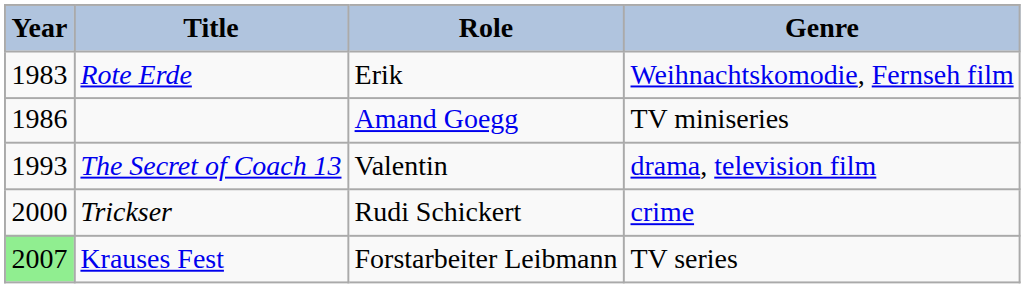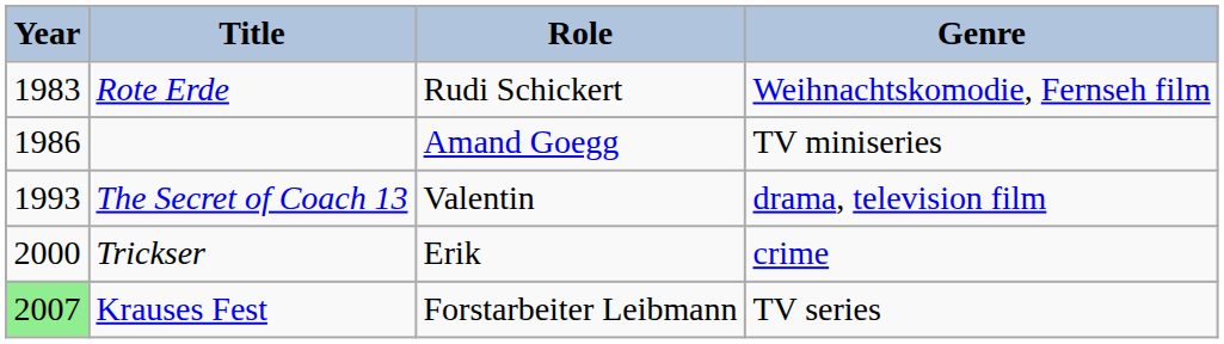Rote Erde | Role: Erik -> Rudi Schickert
Trickser | Role: Rudi Schickert -> Erik
